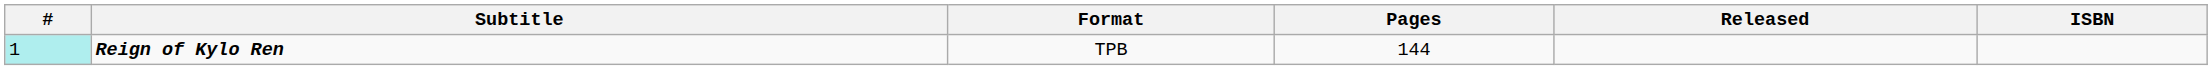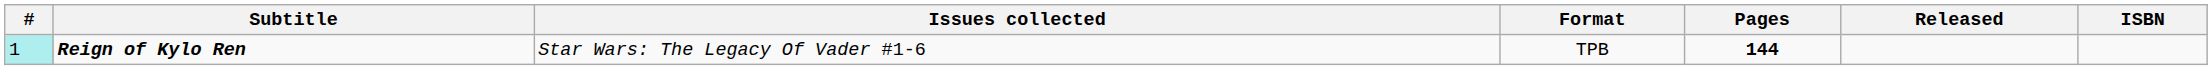+ column: Issues collected | Star Wars: The Legacy Of Vader #1-6
Reign of Kylo Ren | Pages: normal -> bold
